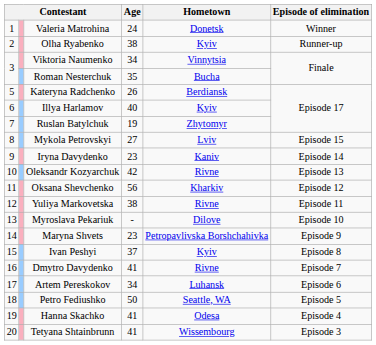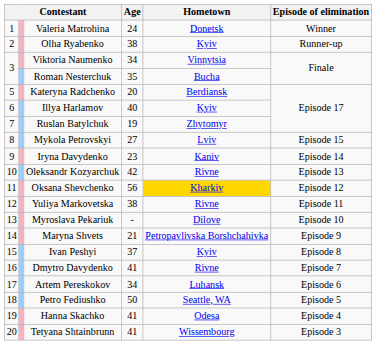Kateryna Radchenko | Age: 26 -> 20
Oksana Shevchenko | Hometown: no background -> gold background
Maryna Shvets | Age: 23 -> 21
